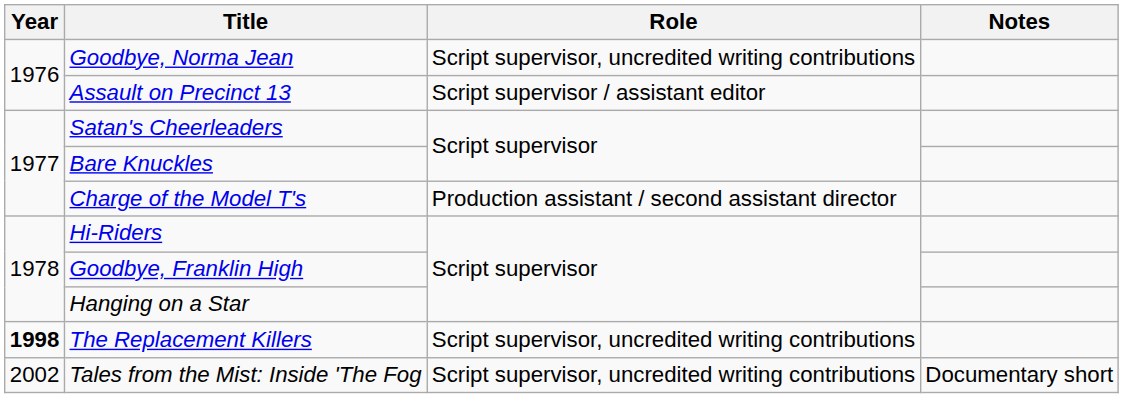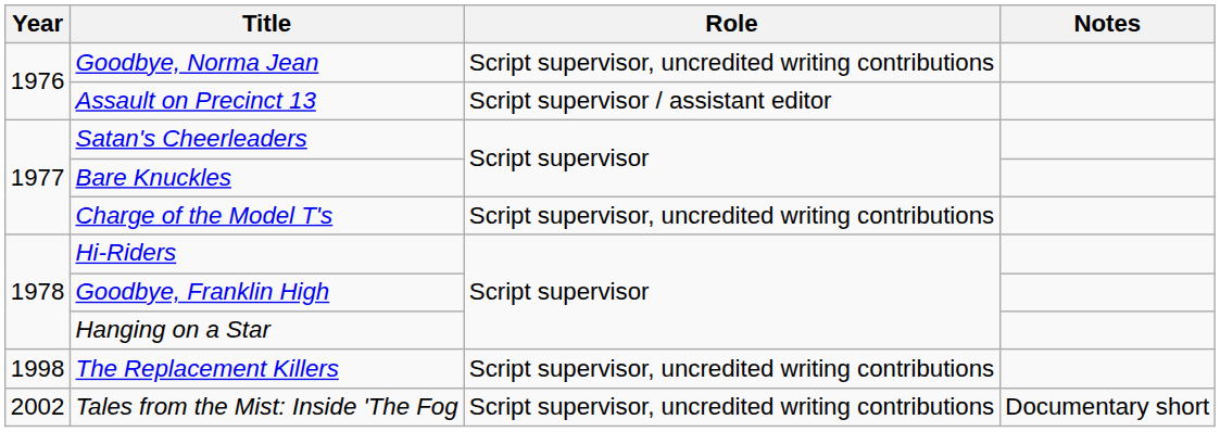Charge of the Model T's | Role: Production assistant / second assistant director -> Script supervisor, uncredited writing contributions
The Replacement Killers | Year: bold -> normal
